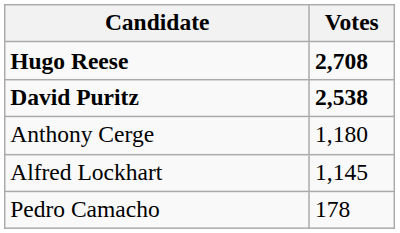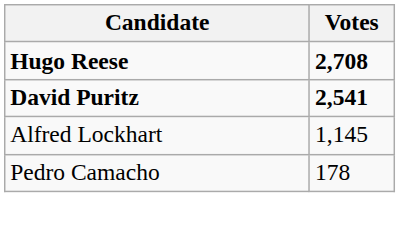David Puritz | Votes: 2,538 -> 2,541
- row: Anthony Cerge | 1,180
